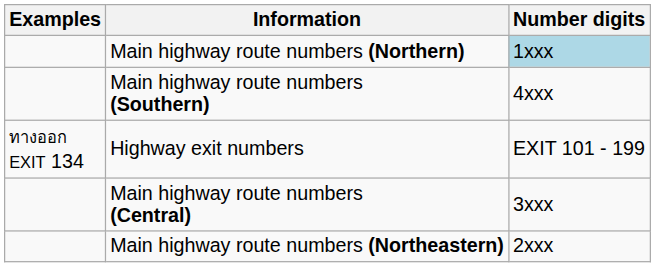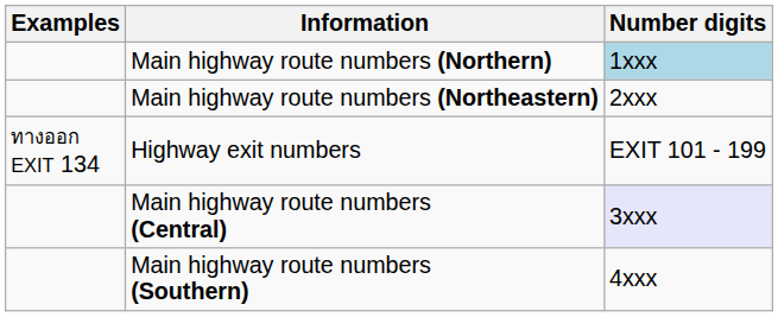rows swapped: Main highway route numbers (Northeastern) <-> Main highway route numbers (Southern)
Main highway route numbers (Central) | Number digits: no background -> lavender background
